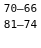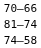+ row: 74–58
